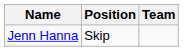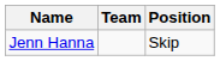columns swapped: Position <-> Team
